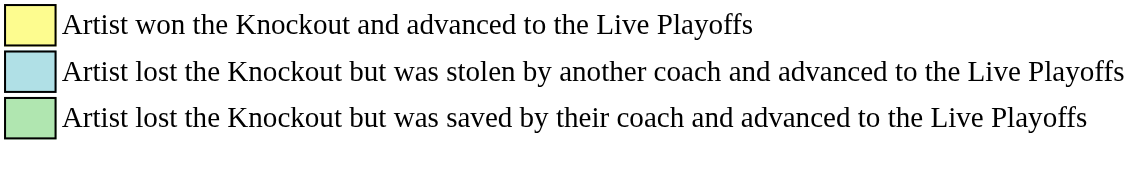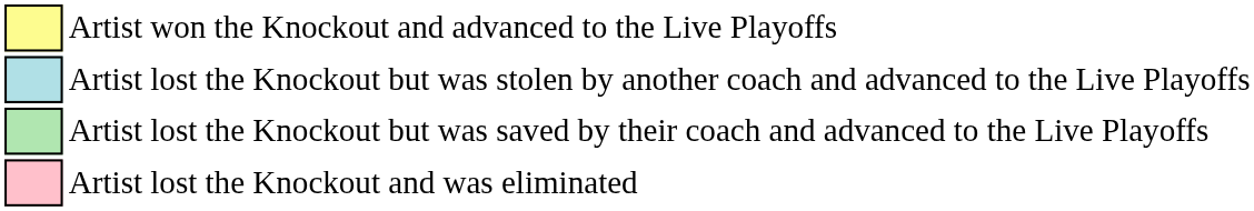+ row: Artist lost the Knockout and was eliminated
